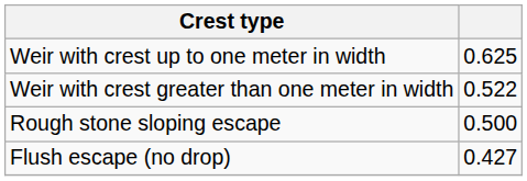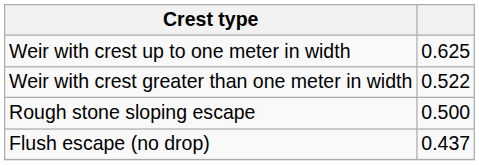Flush escape (no drop) | column 2: 0.427 -> 0.437
